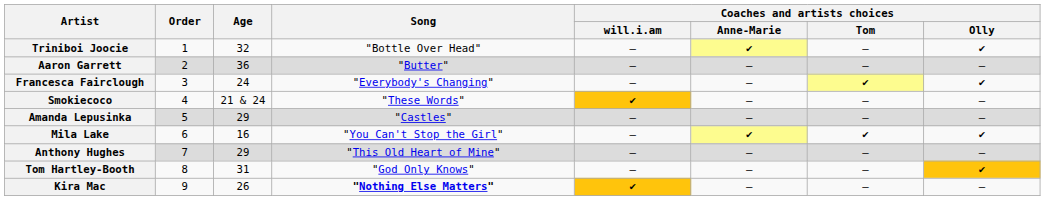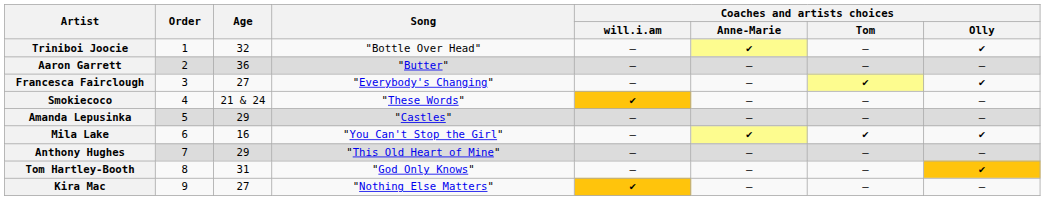Francesca Fairclough | Age: 24 -> 27
Kira Mac | Age: 26 -> 27
Kira Mac | Song: bold -> normal
